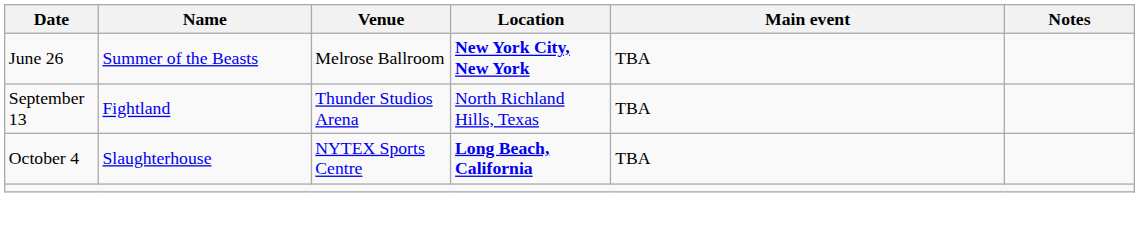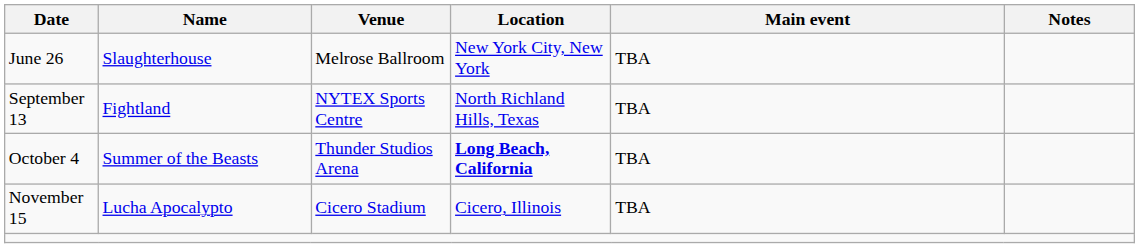June 26 | Name: Summer of the Beasts -> Slaughterhouse
June 26 | Location: bold -> normal
September 13 | Venue: Thunder Studios Arena -> NYTEX Sports Centre
October 4 | Name: Slaughterhouse -> Summer of the Beasts
October 4 | Venue: NYTEX Sports Centre -> Thunder Studios Arena
+ row: November 15 | Lucha Apocalypto | Cicero Stadium | Cicero, Illinois | TBA
